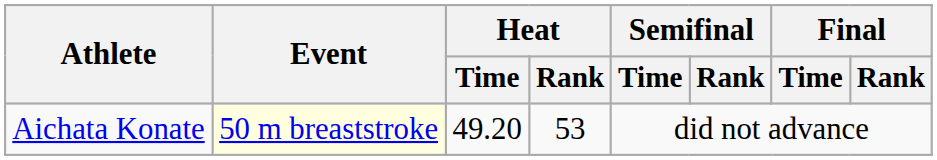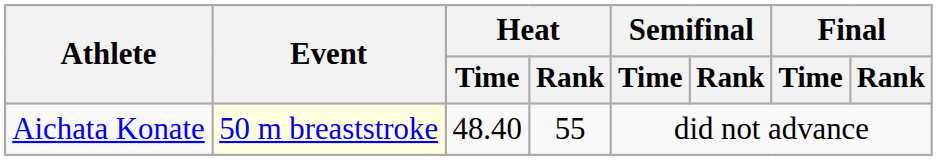Aichata Konate | Heat / Time: 49.20 -> 48.40
Aichata Konate | Heat / Rank: 53 -> 55
